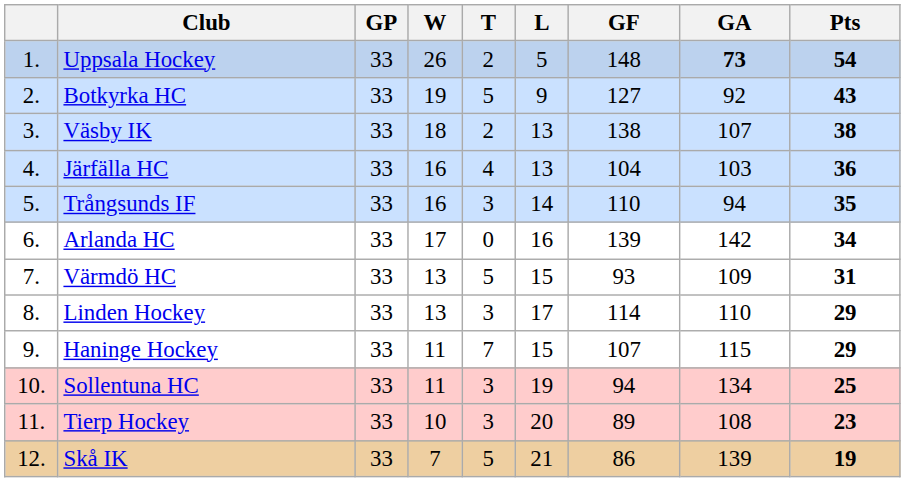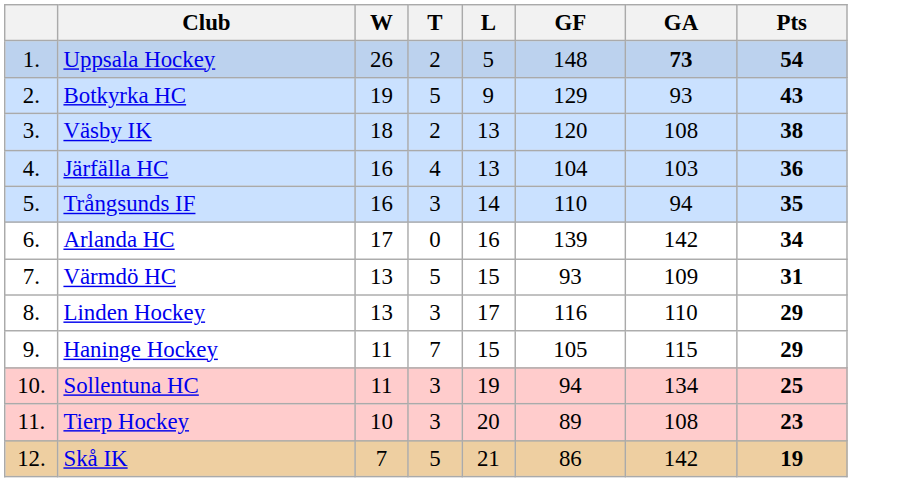- column: GP | 33 | 33 | 33 | 33 | 33 | 33 | 33 | 33 | 33 | 33 | 33 | 33
Botkyrka HC | GF: 127 -> 129
Botkyrka HC | GA: 92 -> 93
Väsby IK | GF: 138 -> 120
Väsby IK | GA: 107 -> 108
Linden Hockey | GF: 114 -> 116
Haninge Hockey | GF: 107 -> 105
Skå IK | GA: 139 -> 142
